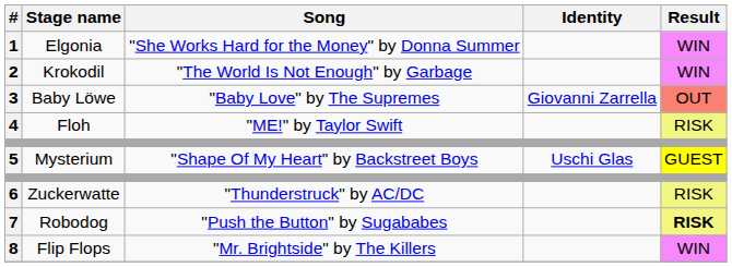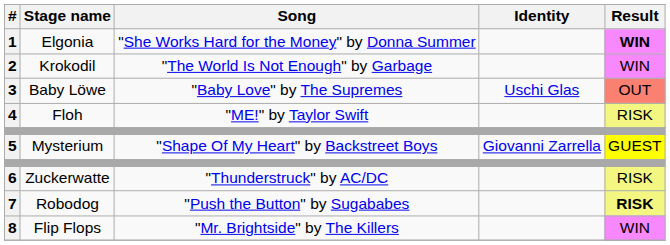Elgonia | Result: normal -> bold
Baby Löwe | Identity: Giovanni Zarrella -> Uschi Glas
Mysterium | Identity: Uschi Glas -> Giovanni Zarrella
